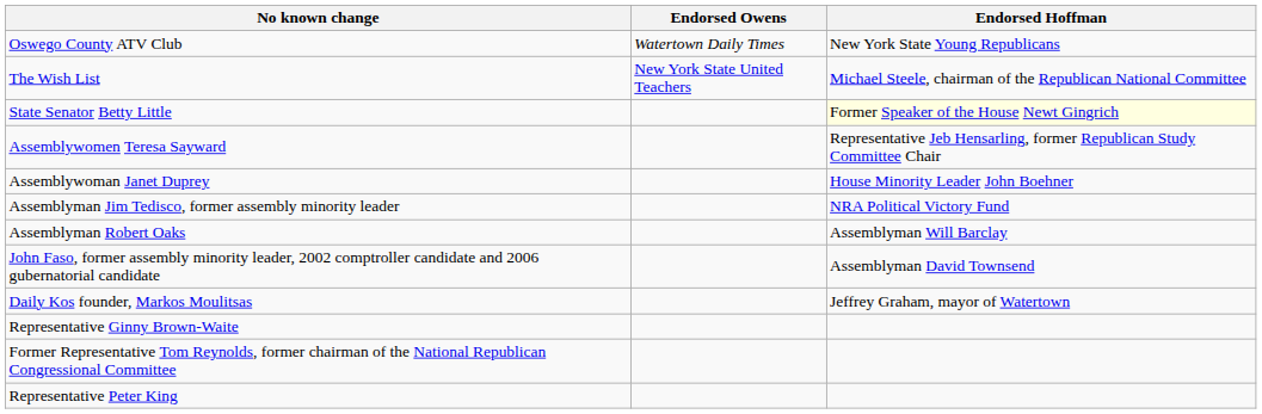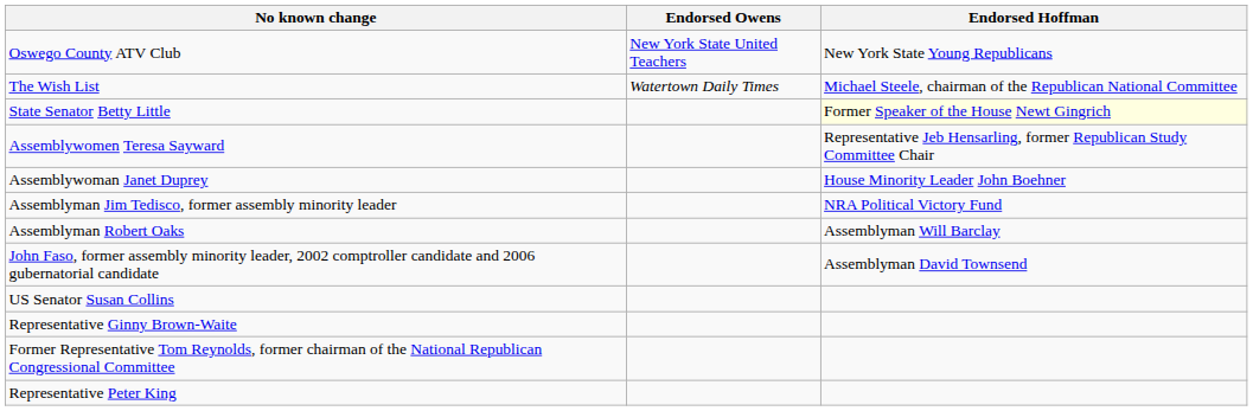Oswego County ATV Club | Endorsed Owens: Watertown Daily Times -> New York State United Teachers
The Wish List | Endorsed Owens: New York State United Teachers -> Watertown Daily Times
- row: Daily Kos founder, Markos Moulitsas | Jeffrey Graham, mayor of Watertown
+ row: US Senator Susan Collins
